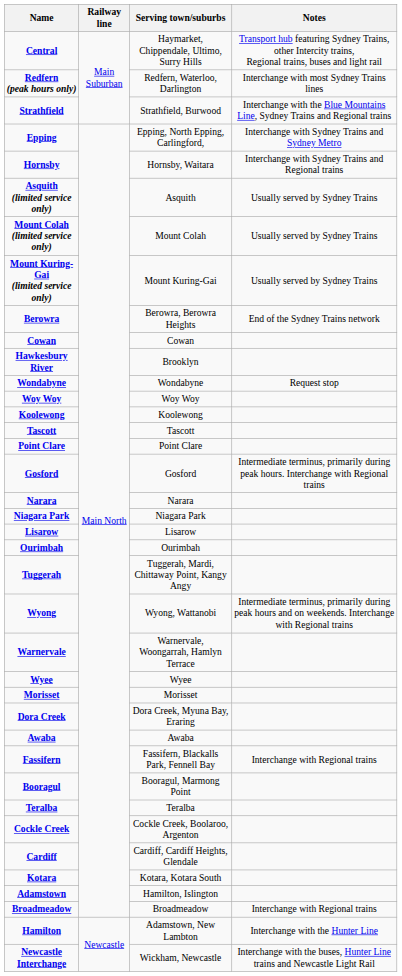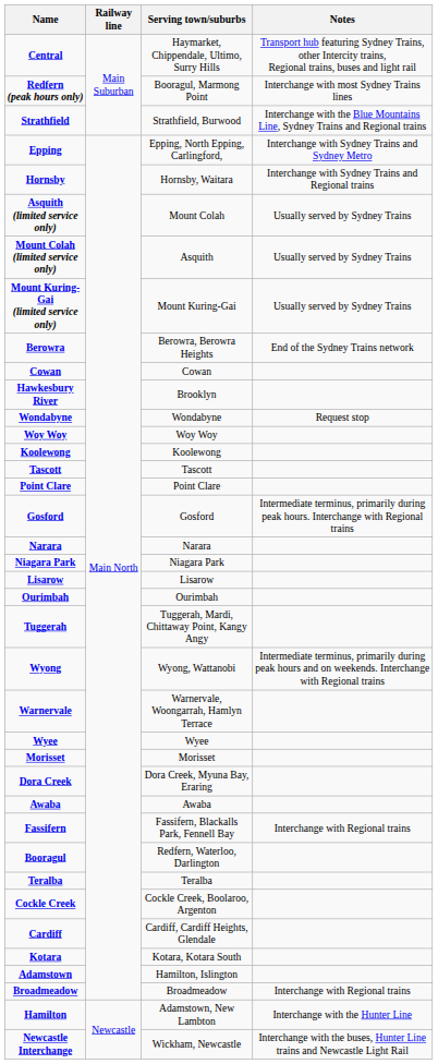Redfern (peak hours only) | Serving town/suburbs: Redfern, Waterloo, Darlington -> Booragul, Marmong Point
Asquith (limited service only) | Serving town/suburbs: Asquith -> Mount Colah
Mount Colah (limited service only) | Serving town/suburbs: Mount Colah -> Asquith
Booragul | Serving town/suburbs: Booragul, Marmong Point -> Redfern, Waterloo, Darlington
